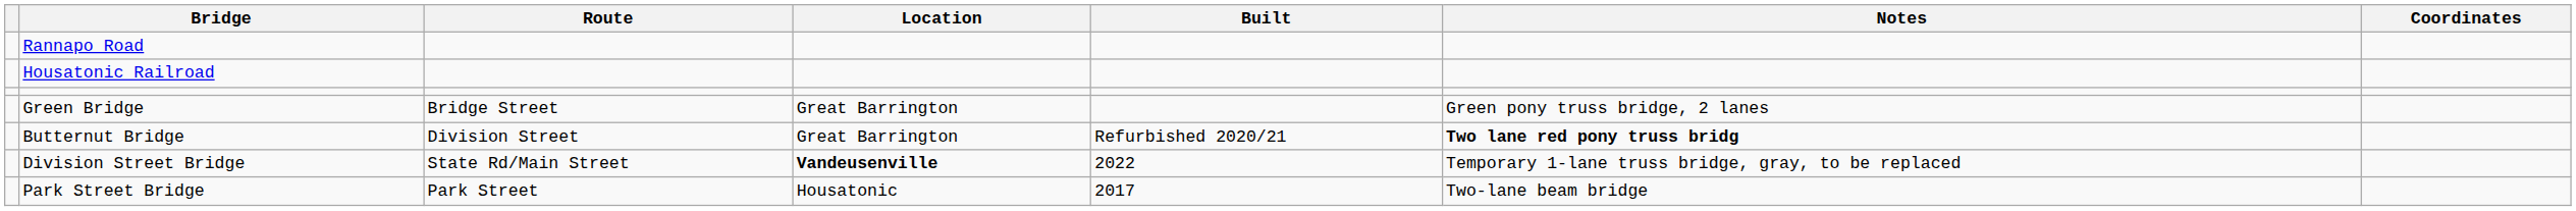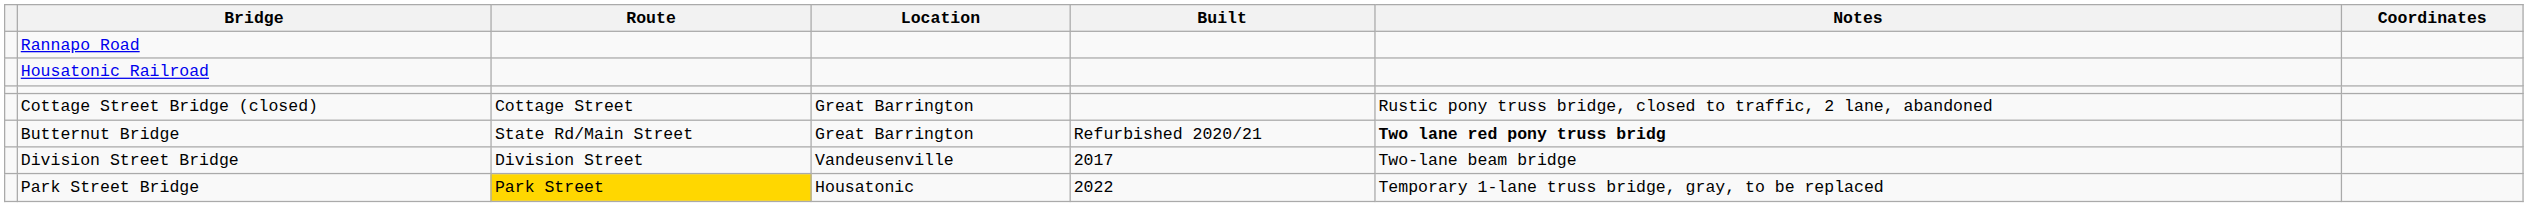- row: Green Bridge | Bridge Street | Great Barrington | Green pony truss bridge, 2 lanes
+ row: Cottage Street Bridge (closed) | Cottage Street | Great Barrington | Rustic pony truss bridge, closed to traffic, 2 lane, abandoned
Butternut Bridge | Route: Division Street -> State Rd/Main Street
Division Street Bridge | Route: State Rd/Main Street -> Division Street
Division Street Bridge | Location: bold -> normal
Division Street Bridge | Built: 2022 -> 2017
Division Street Bridge | Notes: Temporary 1-lane truss bridge, gray, to be replaced -> Two-lane beam bridge
Park Street Bridge | Route: no background -> gold background
Park Street Bridge | Built: 2017 -> 2022
Park Street Bridge | Notes: Two-lane beam bridge -> Temporary 1-lane truss bridge, gray, to be replaced
